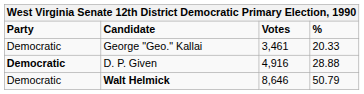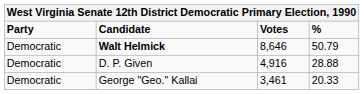rows swapped: Walt Helmick <-> George "Geo." Kallai
D. P. Given | Party: bold -> normal
